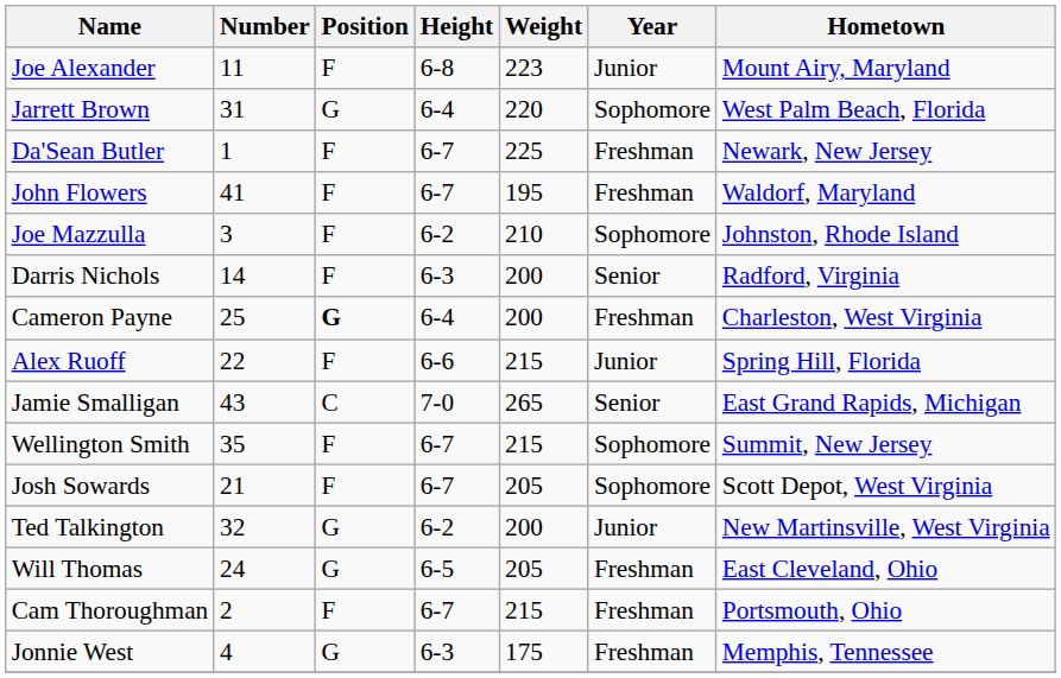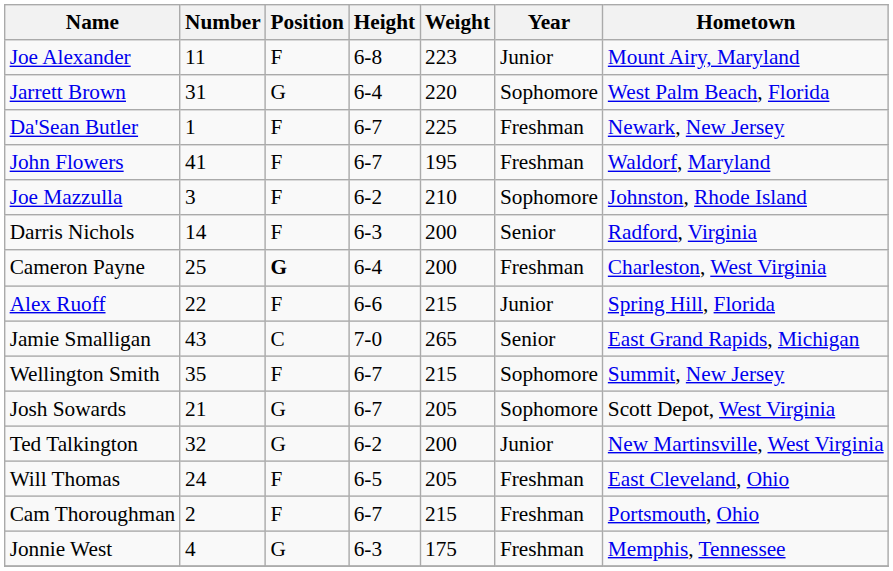Josh Sowards | Position: F -> G
Will Thomas | Position: G -> F
